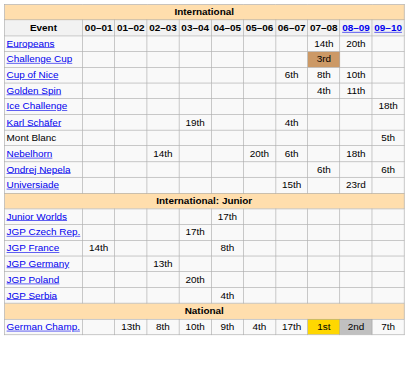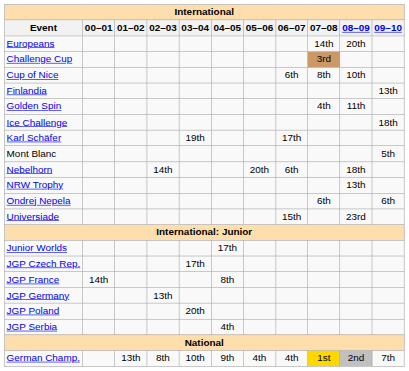+ row: Finlandia | 13th
Karl Schäfer | 06–07: 4th -> 17th
+ row: NRW Trophy | 13th
German Champ. | 06–07: 17th -> 4th
